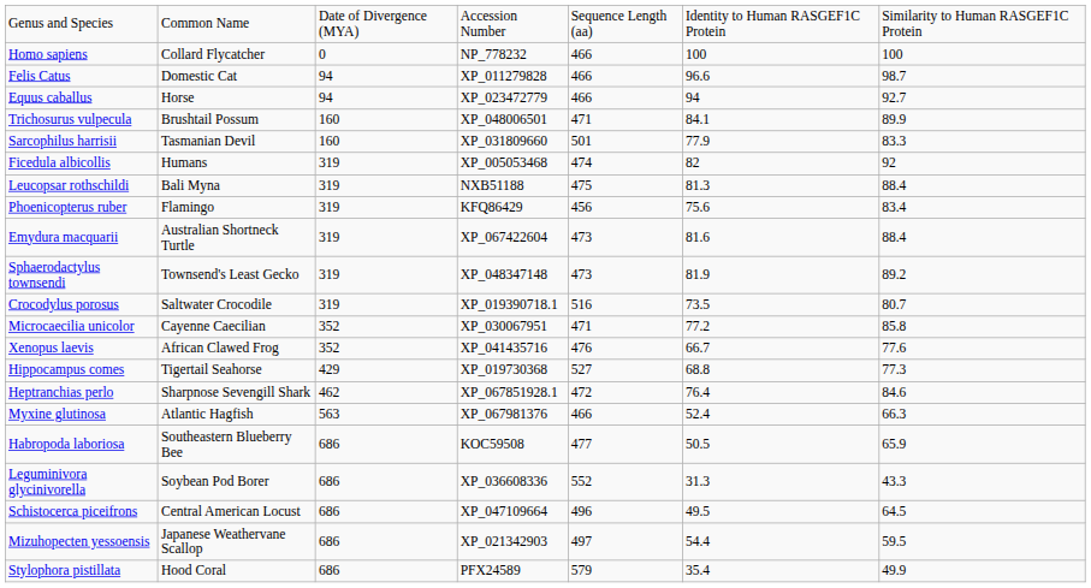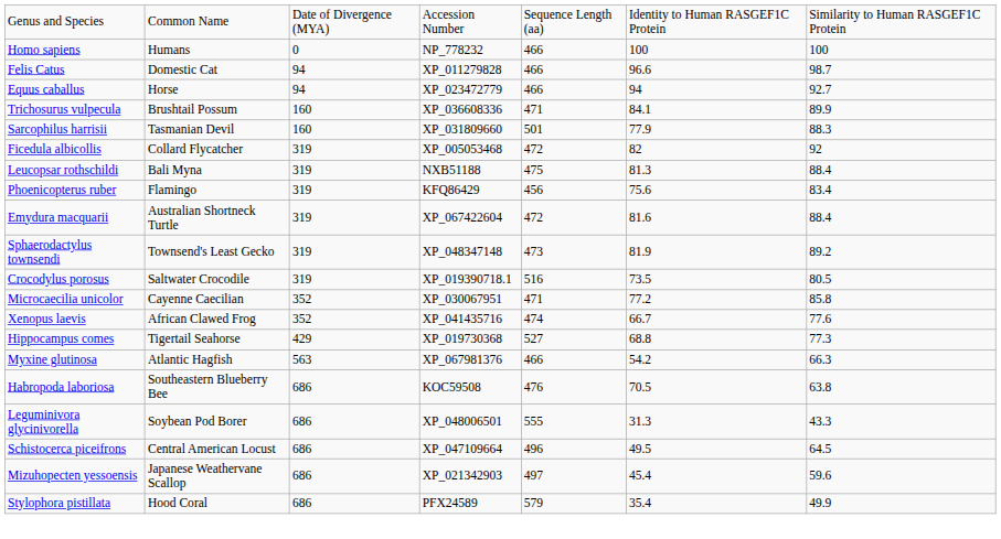Homo sapiens | column 2: Collard Flycatcher -> Humans
Trichosurus vulpecula | column 4: XP_048006501 -> XP_036608336
Sarcophilus harrisii | column 7: 83.3 -> 88.3
Ficedula albicollis | column 2: Humans -> Collard Flycatcher
Ficedula albicollis | column 5: 474 -> 472
Emydura macquarii | column 5: 473 -> 472
Crocodylus porosus | column 7: 80.7 -> 80.5
Xenopus laevis | column 5: 476 -> 474
- row: Heptranchias perlo | Sharpnose Sevengill Shark | 462 | XP_067851928.1 | 472 | 76.4 | 84.6
Myxine glutinosa | column 6: 52.4 -> 54.2
Habropoda laboriosa | column 5: 477 -> 476
Habropoda laboriosa | column 6: 50.5 -> 70.5
Habropoda laboriosa | column 7: 65.9 -> 63.8
Leguminivora glycinivorella | column 4: XP_036608336 -> XP_048006501
Leguminivora glycinivorella | column 5: 552 -> 555
Mizuhopecten yessoensis | column 6: 54.4 -> 45.4
Mizuhopecten yessoensis | column 7: 59.5 -> 59.6
